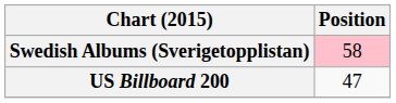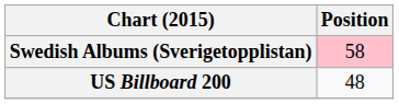US Billboard 200 | Position: 47 -> 48
